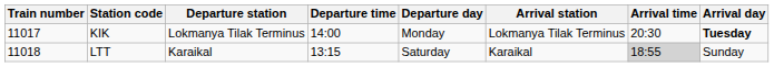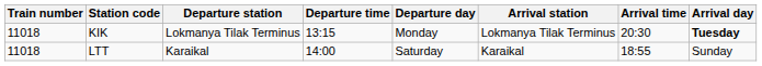KIK | Train number: 11017 -> 11018
KIK | Departure time: 14:00 -> 13:15
LTT | Departure time: 13:15 -> 14:00
LTT | Arrival time: lightgrey background -> no background
